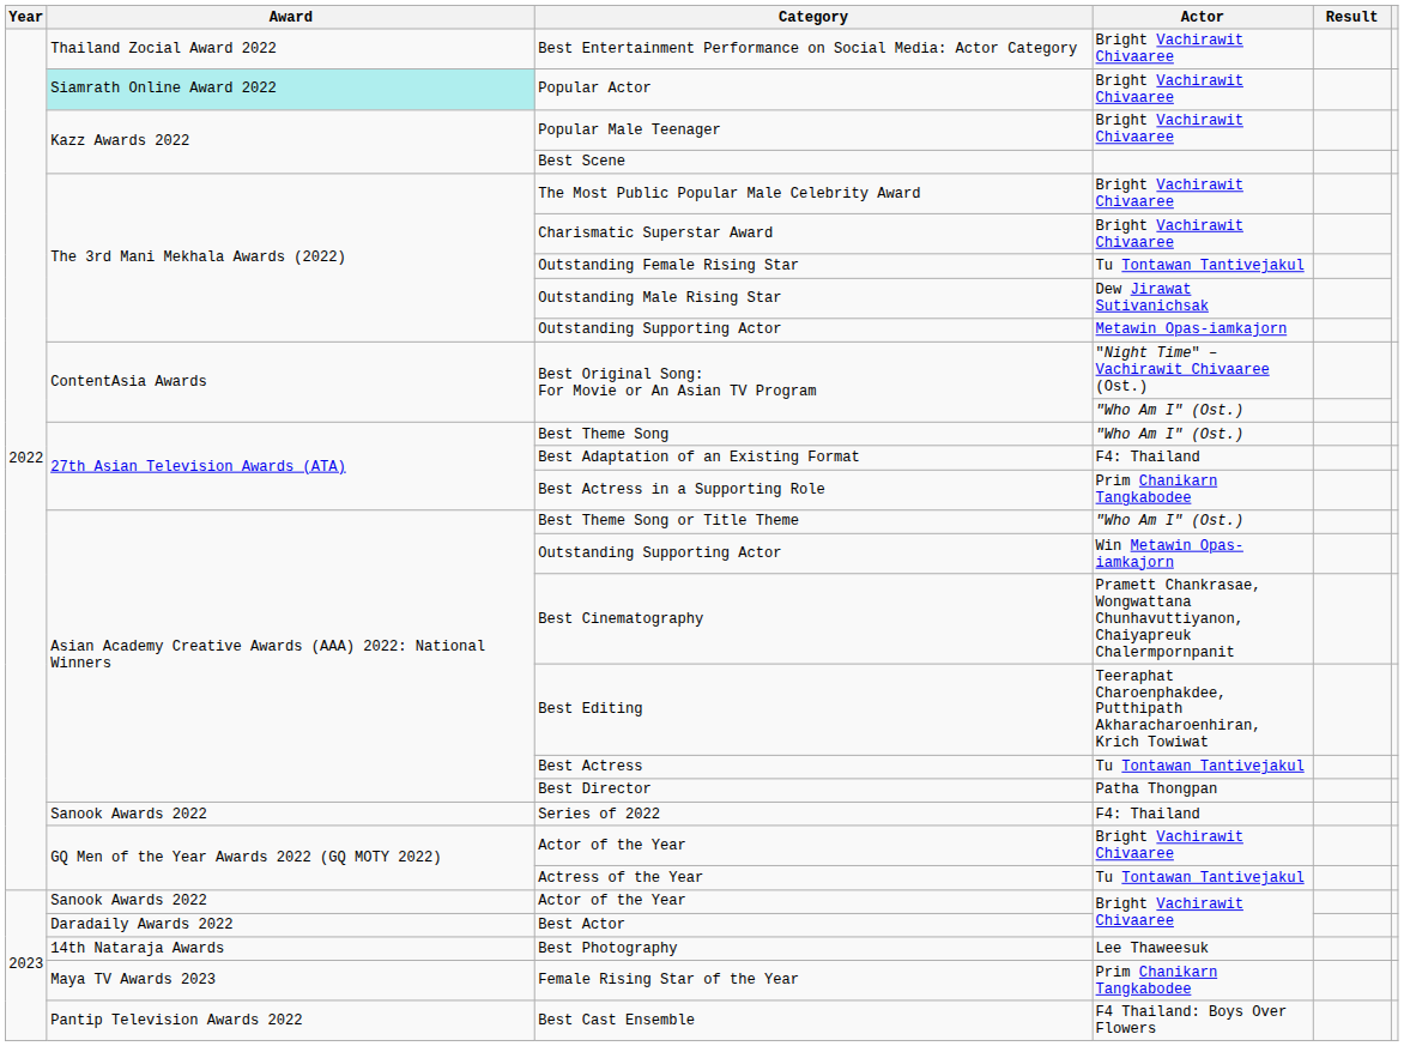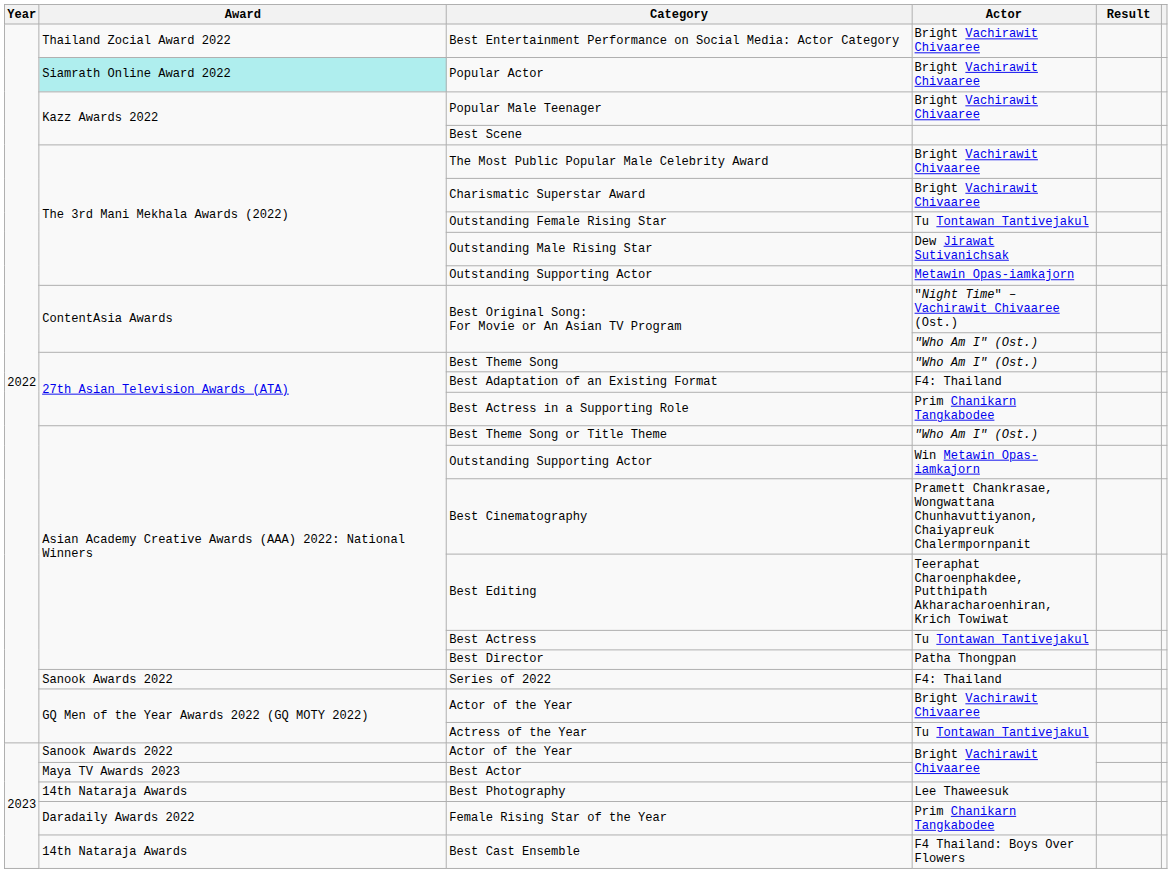Best Actor | Award: Daradaily Awards 2022 -> Maya TV Awards 2023
Female Rising Star of the Year | Award: Maya TV Awards 2023 -> Daradaily Awards 2022
Best Cast Ensemble | Award: Pantip Television Awards 2022 -> 14th Nataraja Awards
